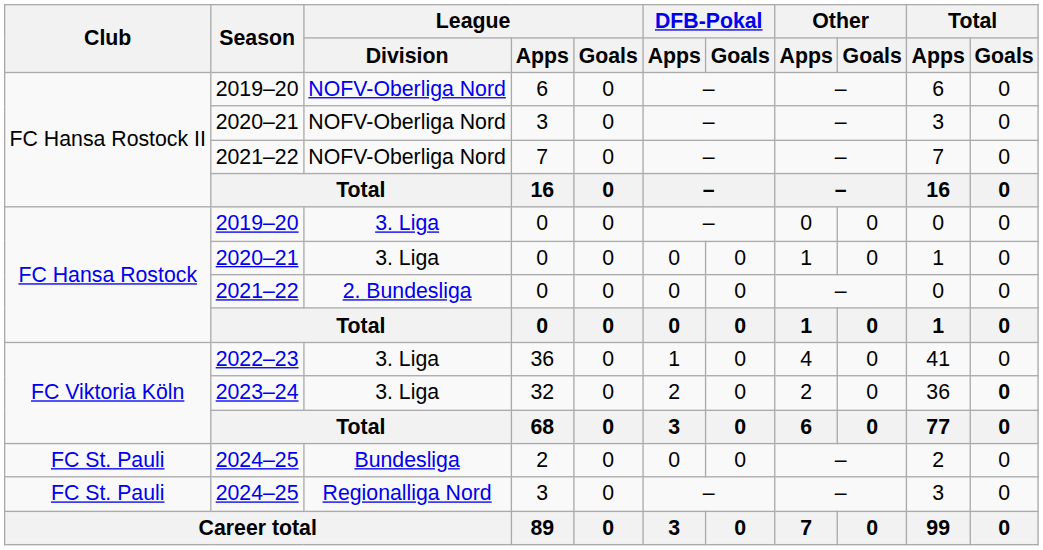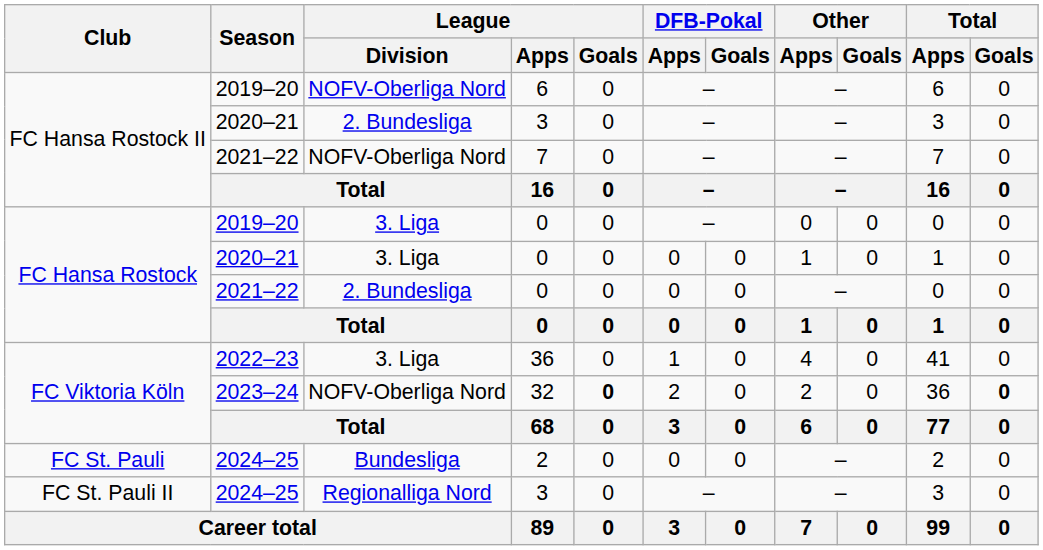2020–21 / 3 | League / Division: NOFV-Oberliga Nord -> 2. Bundesliga
32 | League / Division: 3. Liga -> NOFV-Oberliga Nord
32 | League / Goals: normal -> bold
2024–25 / 3 | Club: FC St. Pauli -> FC St. Pauli II
